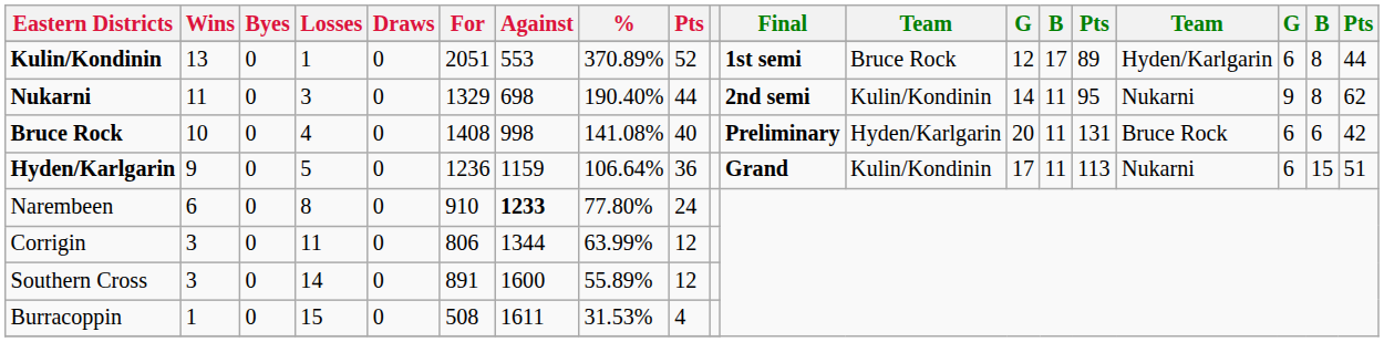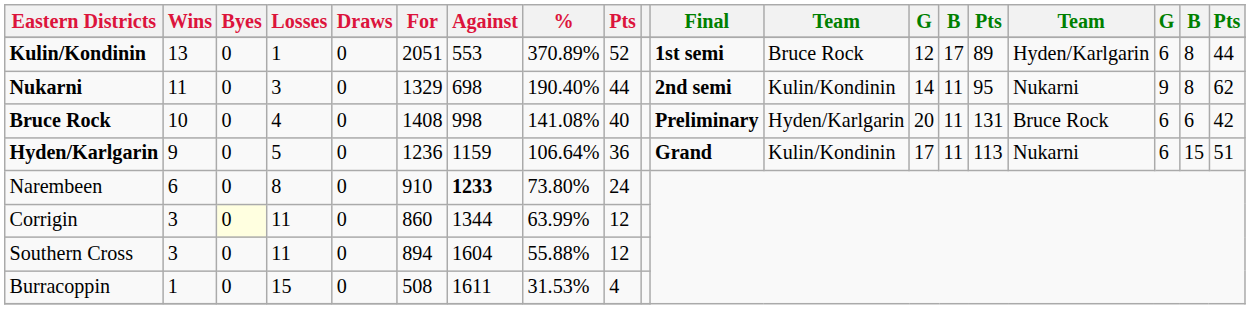Narembeen | %: 77.80% -> 73.80%
Corrigin | Byes: no background -> lightyellow background
Corrigin | For: 806 -> 860
Southern Cross | Losses: 14 -> 11
Southern Cross | For: 891 -> 894
Southern Cross | Against: 1600 -> 1604
Southern Cross | %: 55.89% -> 55.88%
